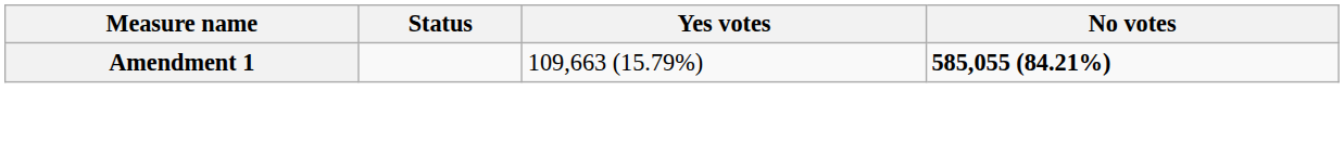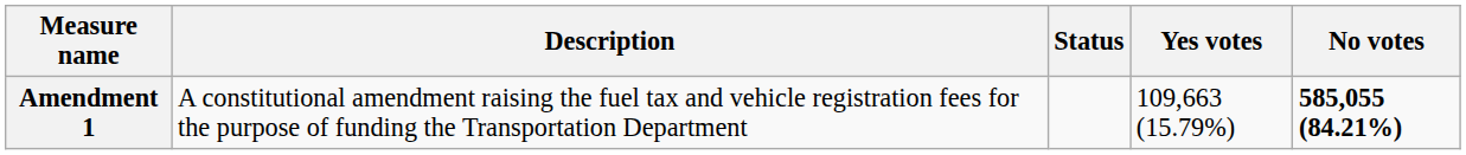+ column: Description | A constitutional amendment raising the fuel tax and vehicle registration fees for the purpose of funding the Transportation Department
